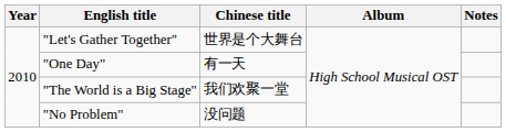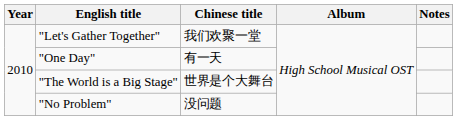"Let's Gather Together" | Chinese title: 世界是个大舞台 -> 我们欢聚一堂
"The World is a Big Stage" | Chinese title: 我们欢聚一堂 -> 世界是个大舞台
